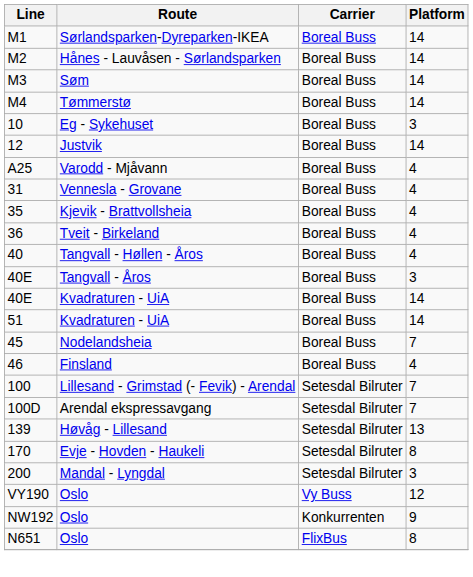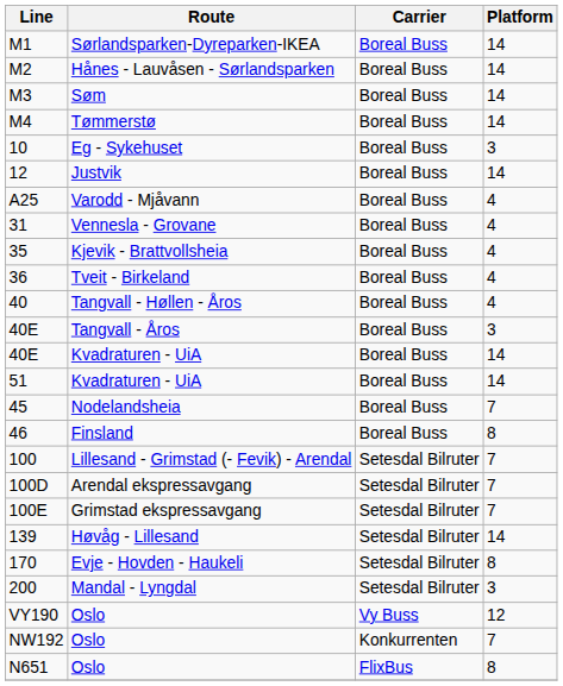46 | Platform: 4 -> 8
+ row: 100E | Grimstad ekspressavgang | Setesdal Bilruter | 7
139 | Platform: 13 -> 14
NW192 | Platform: 9 -> 7
